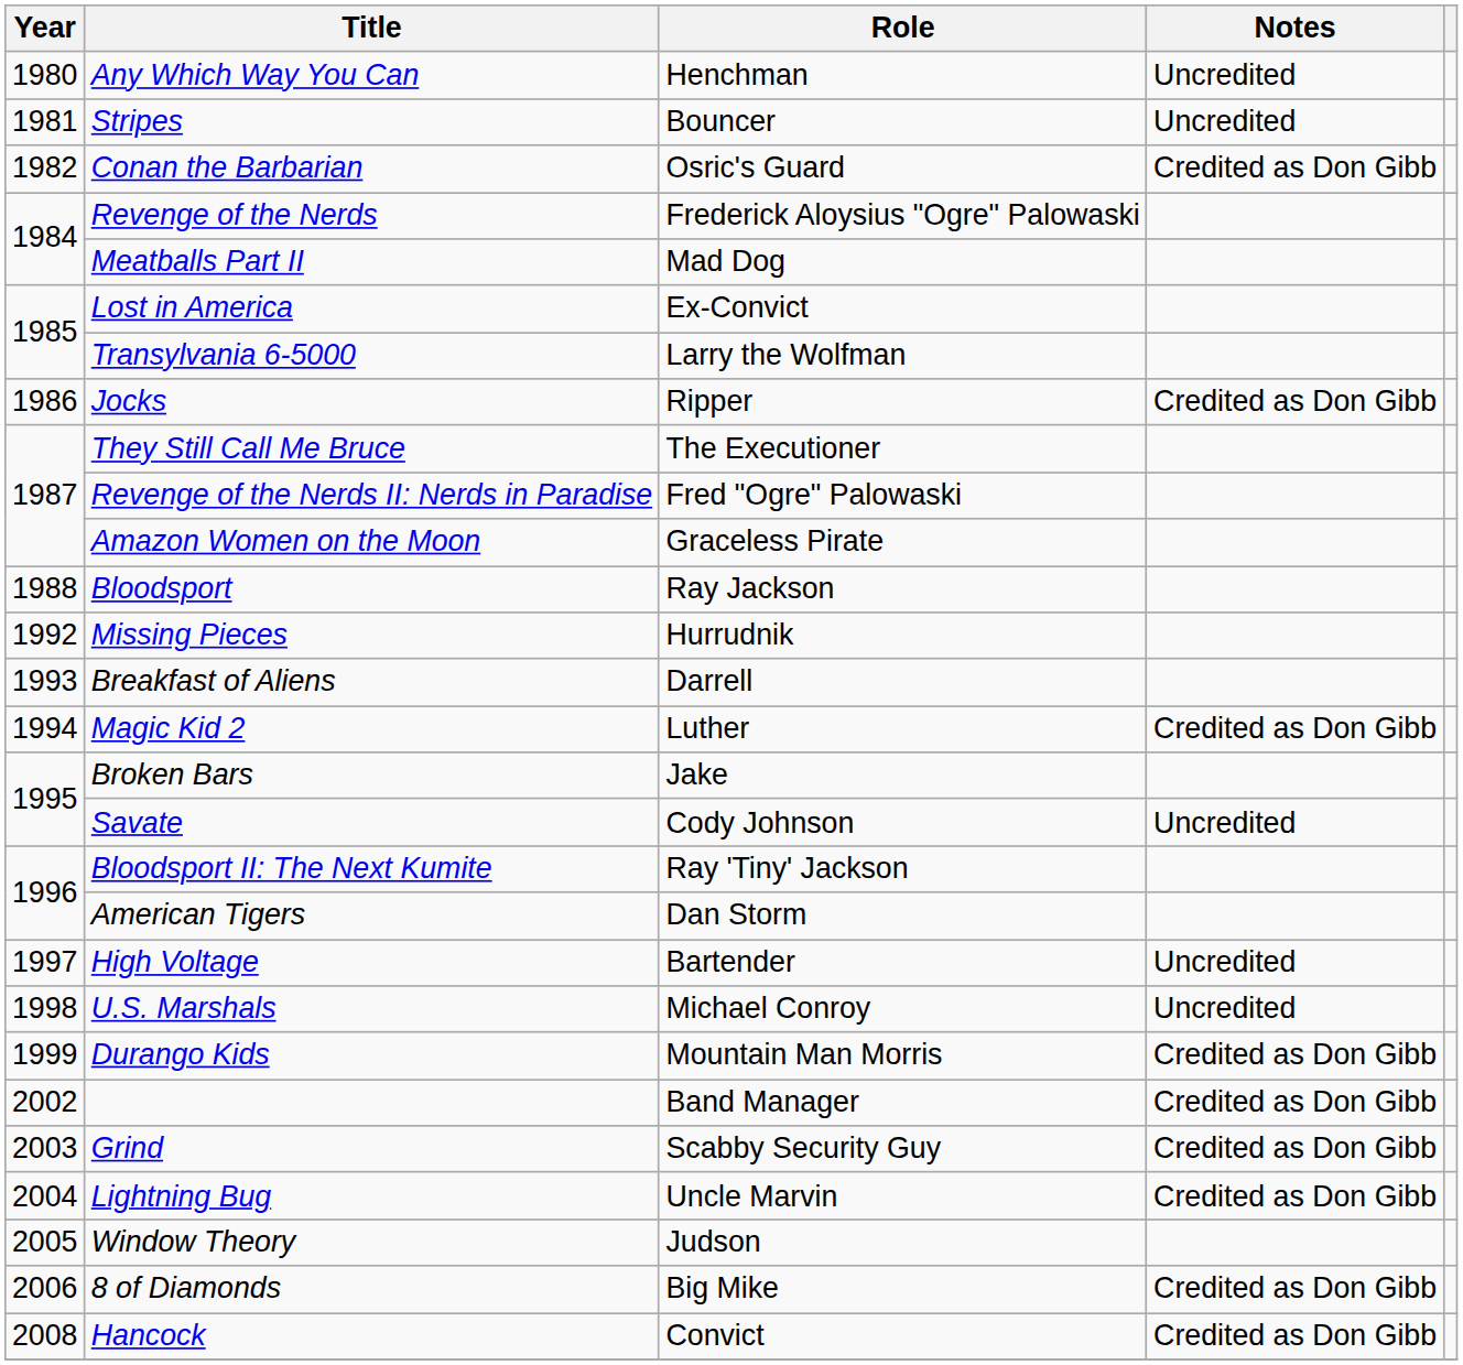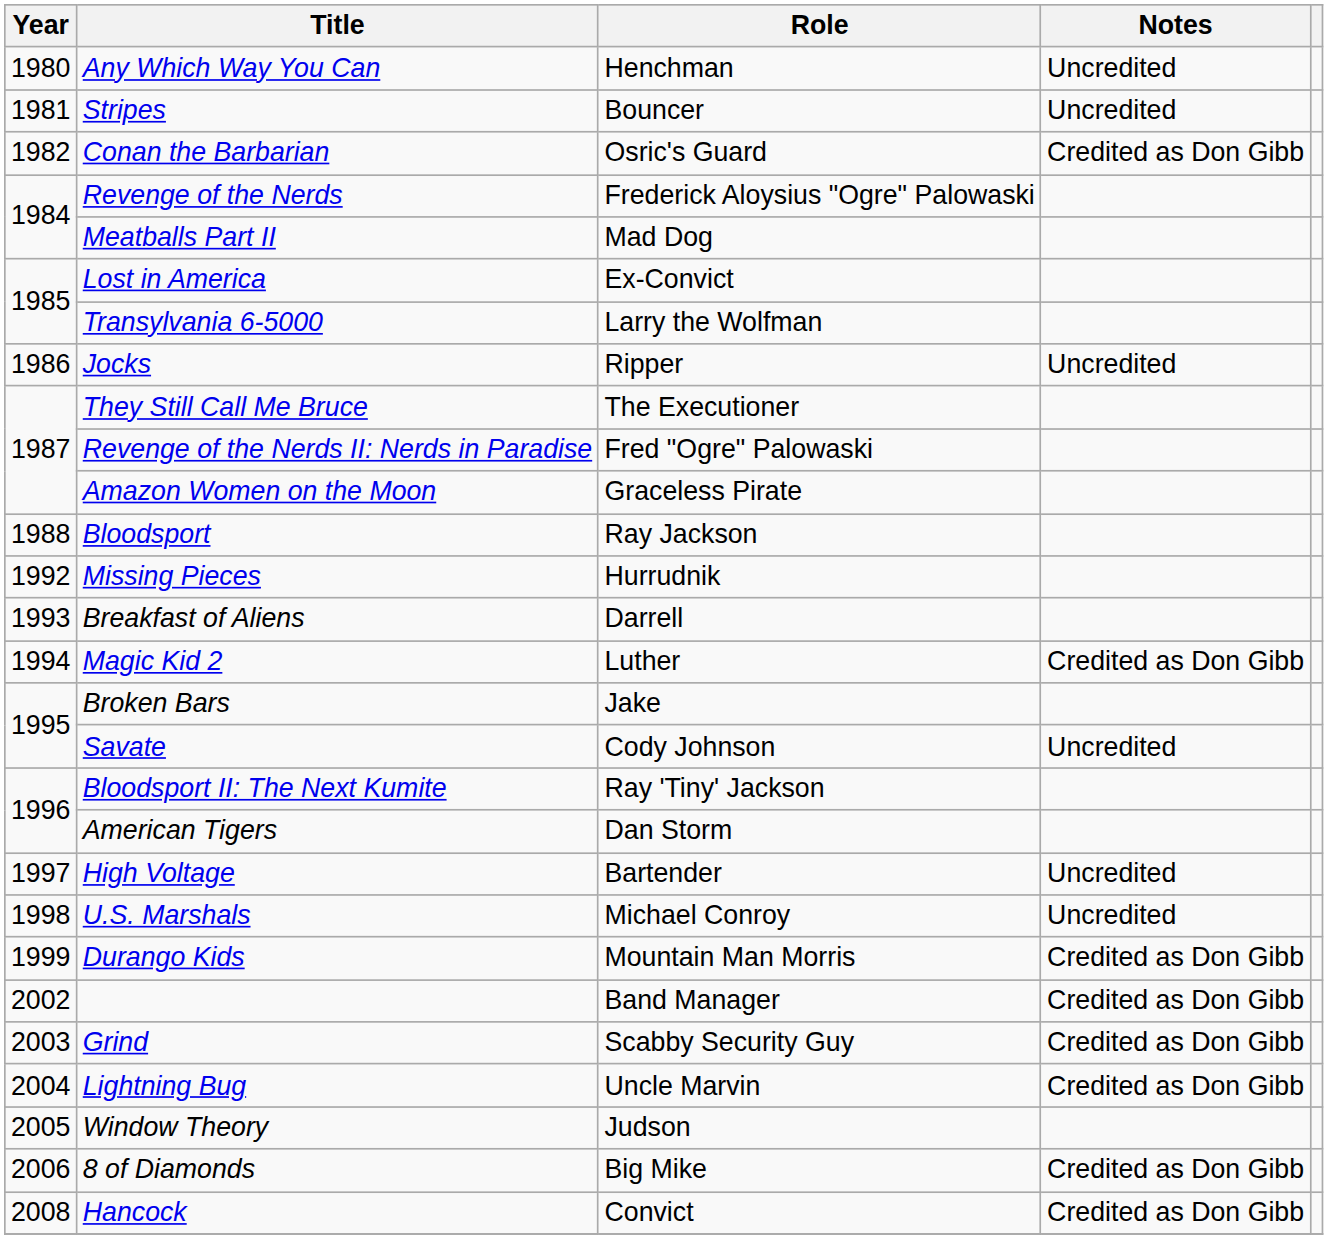Jocks | Notes: Credited as Don Gibb -> Uncredited
